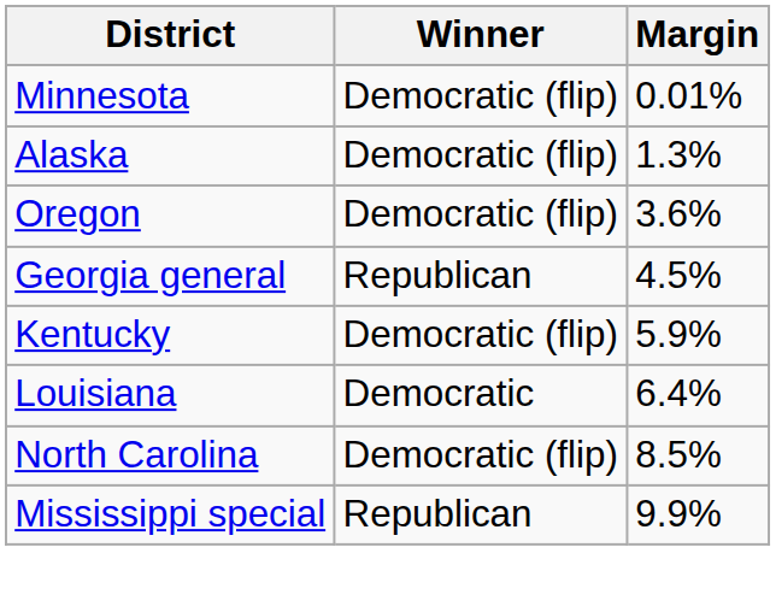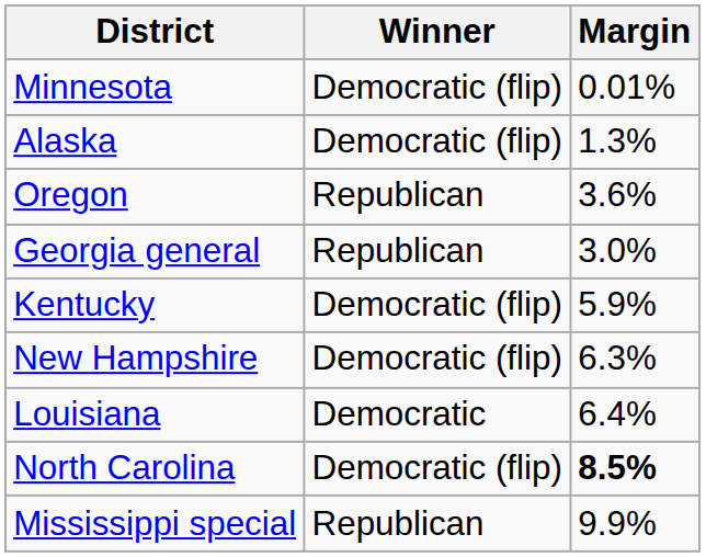Oregon | Winner: Democratic (flip) -> Republican
Georgia general | Margin: 4.5% -> 3.0%
+ row: New Hampshire | Democratic (flip) | 6.3%
North Carolina | Margin: normal -> bold
